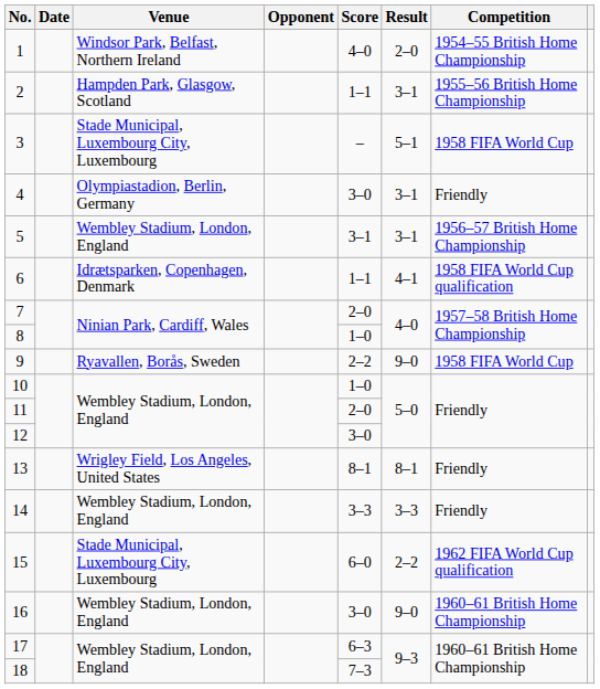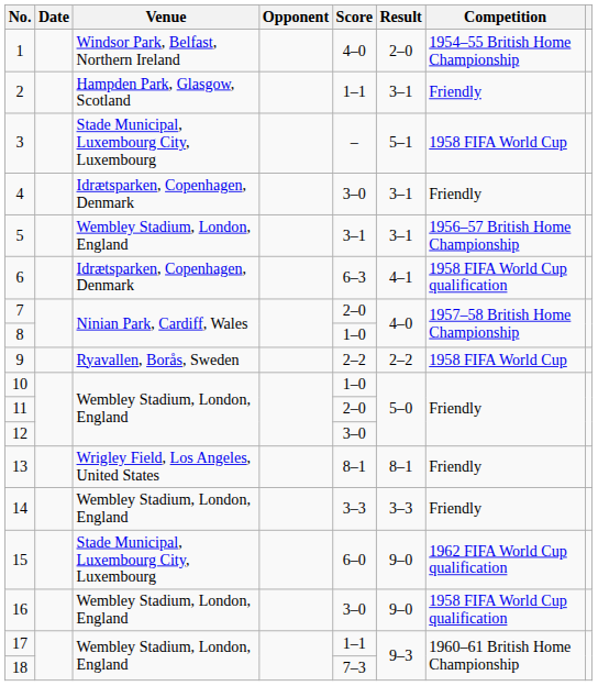2 | Competition: 1955–56 British Home Championship -> Friendly
4 | Venue: Olympiastadion, Berlin, Germany -> Idrætsparken, Copenhagen, Denmark
6 | Score: 1–1 -> 6–3
9 | Result: 9–0 -> 2–2
15 | Result: 2–2 -> 9–0
16 | Competition: 1960–61 British Home Championship -> 1958 FIFA World Cup qualification
17 | Score: 6–3 -> 1–1
